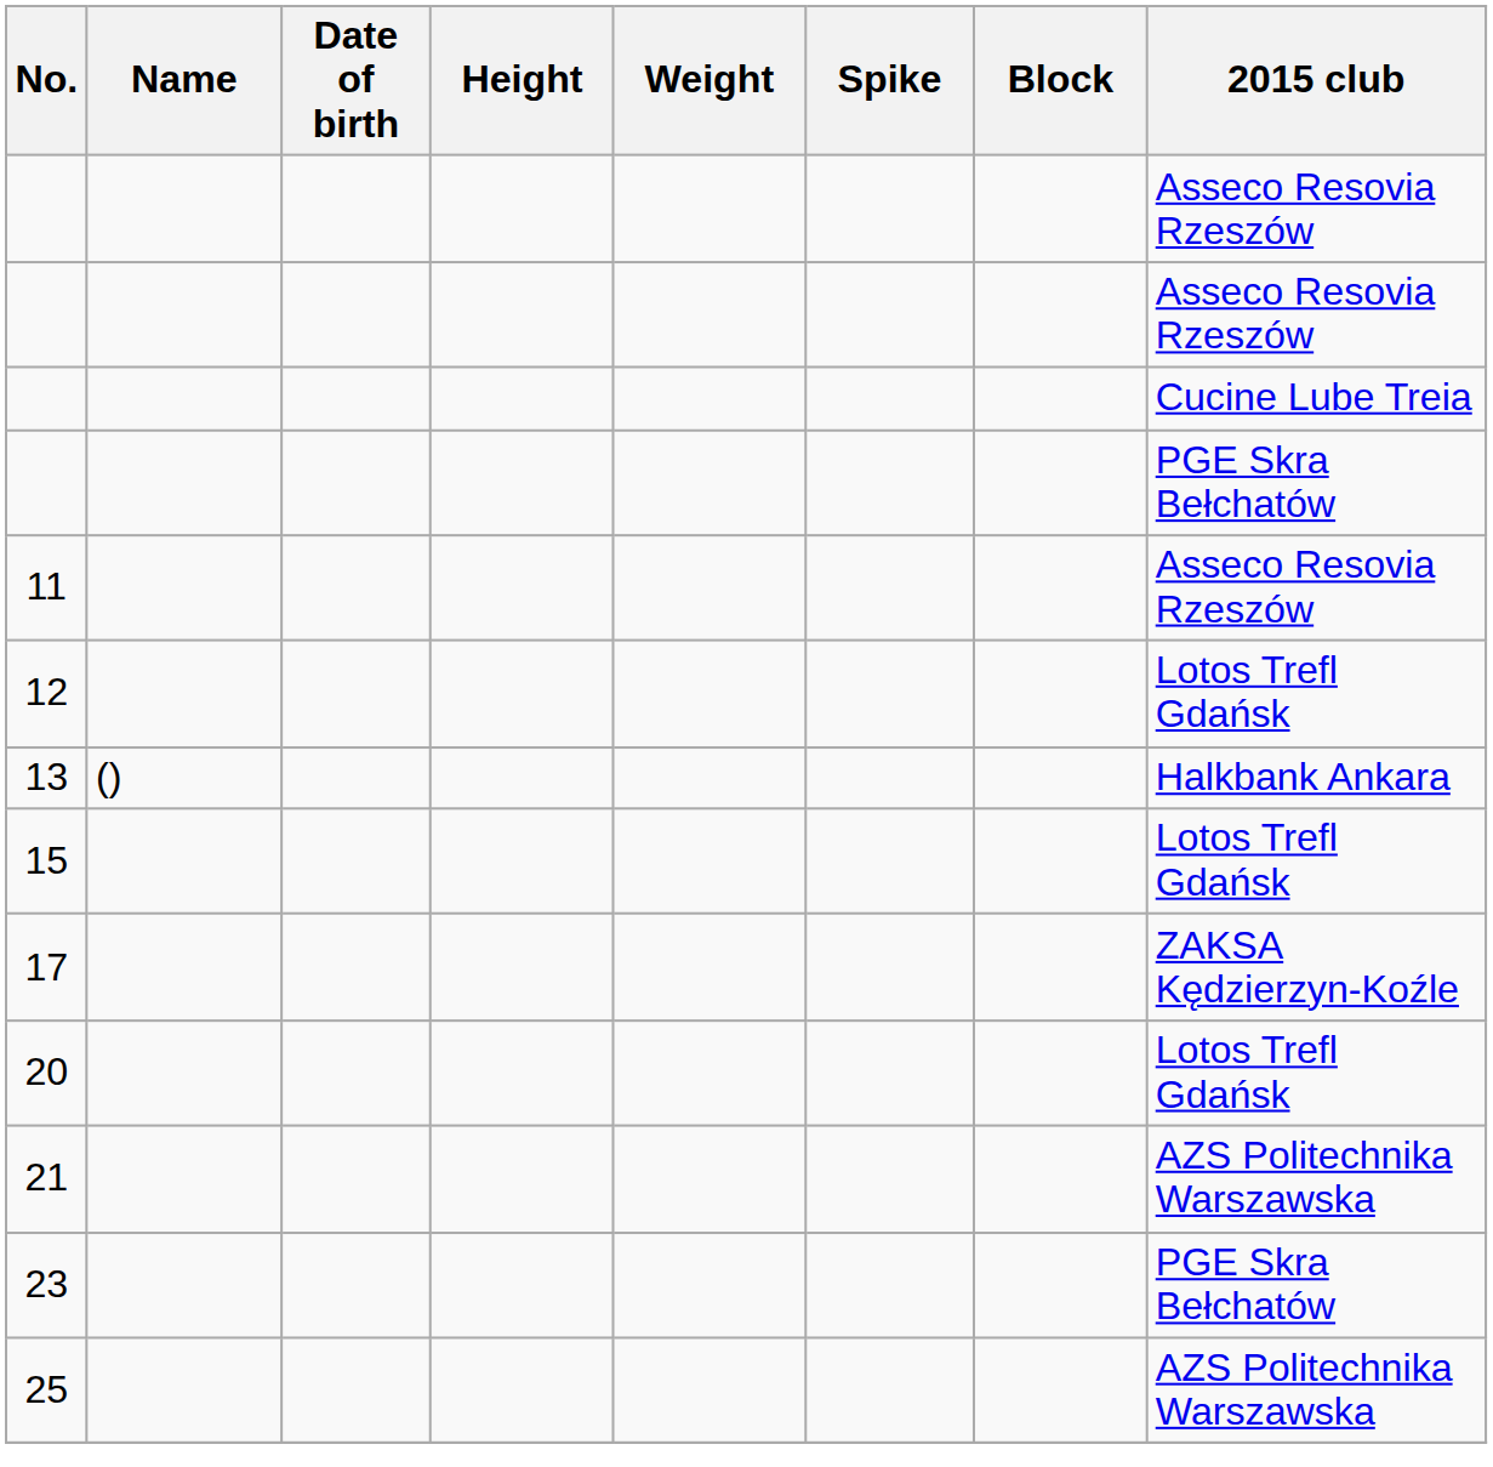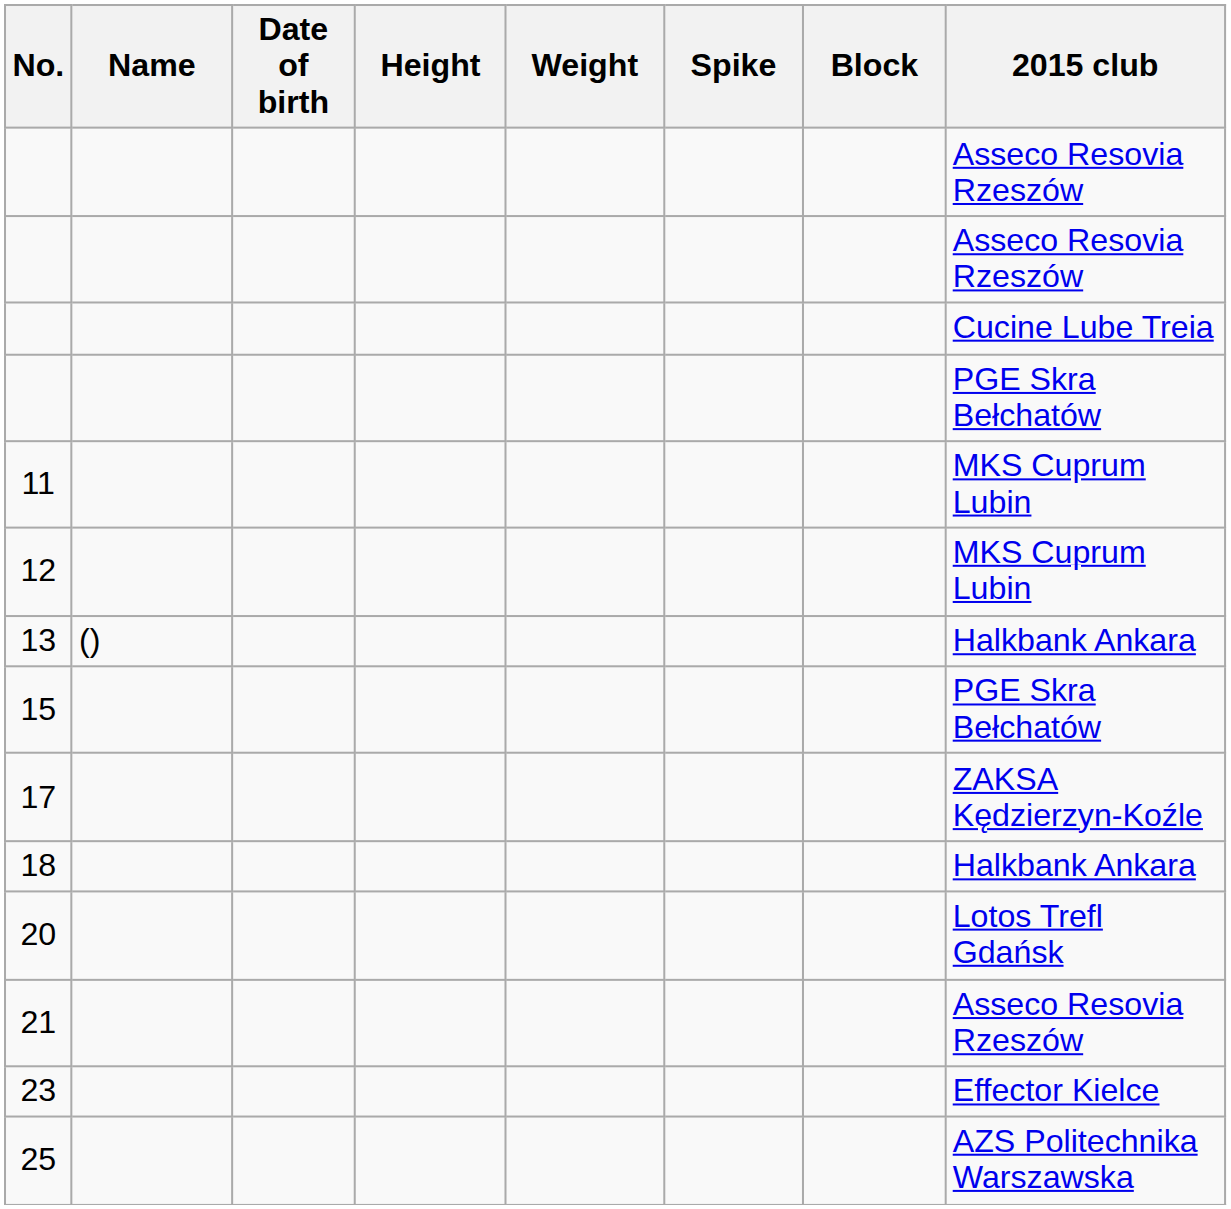11 | 2015 club: Asseco Resovia Rzeszów -> MKS Cuprum Lubin
12 | 2015 club: Lotos Trefl Gdańsk -> MKS Cuprum Lubin
15 | 2015 club: Lotos Trefl Gdańsk -> PGE Skra Bełchatów
+ row: 18 | Halkbank Ankara
21 | 2015 club: AZS Politechnika Warszawska -> Asseco Resovia Rzeszów
23 | 2015 club: PGE Skra Bełchatów -> Effector Kielce
